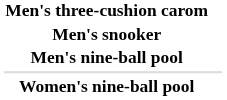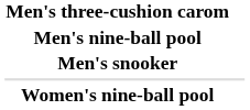rows swapped: Men's nine-ball pool <-> Men's snooker
